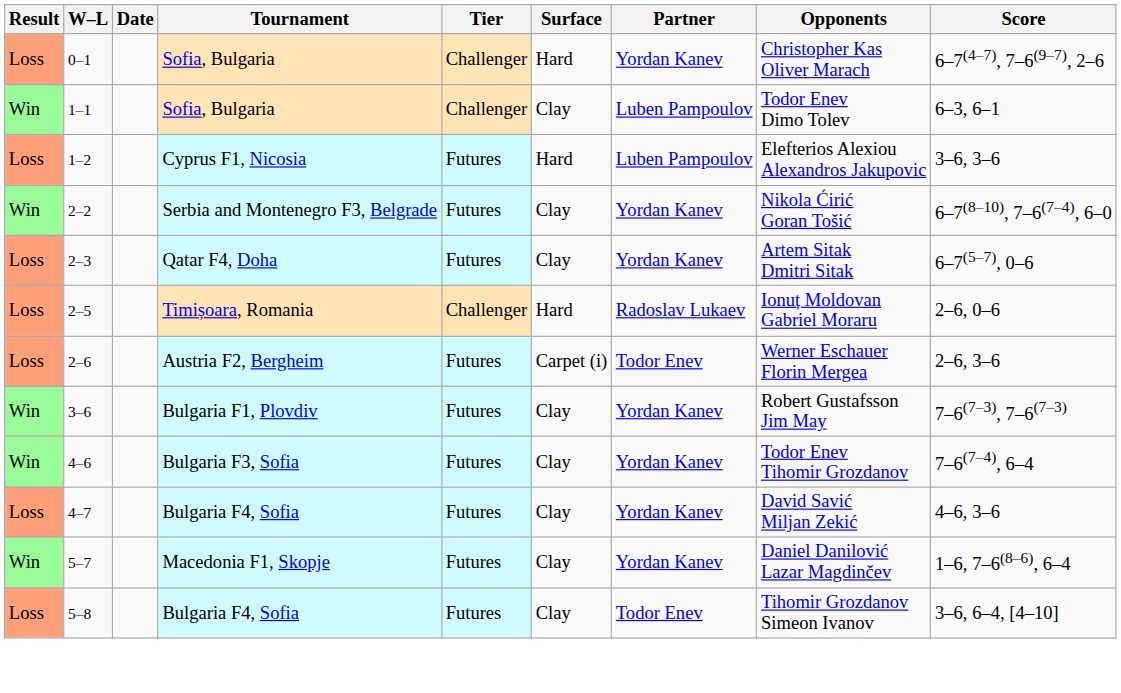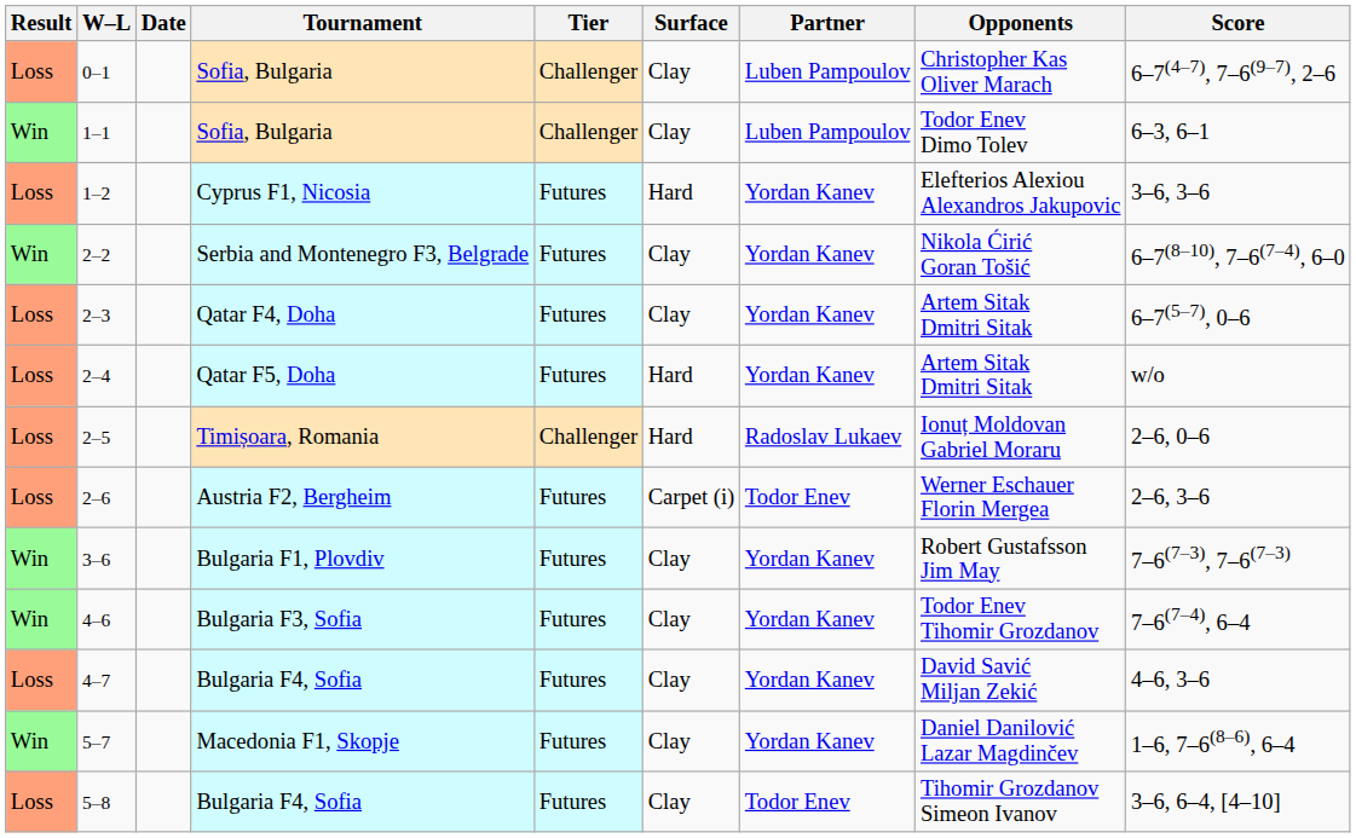0–1 | Surface: Hard -> Clay
0–1 | Partner: Yordan Kanev -> Luben Pampoulov
1–2 | Partner: Luben Pampoulov -> Yordan Kanev
+ row: Loss | 2–4 | Qatar F5, Doha | Futures | Hard | Yordan Kanev | Artem Sitak Dmitri Sitak | w/o
